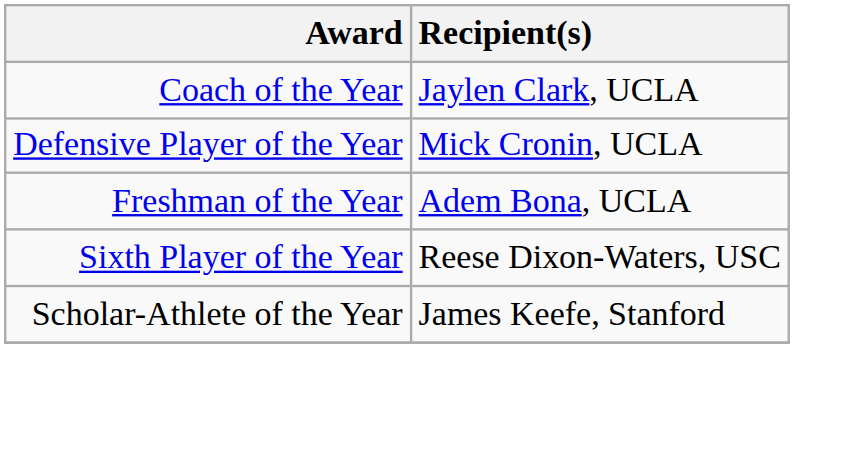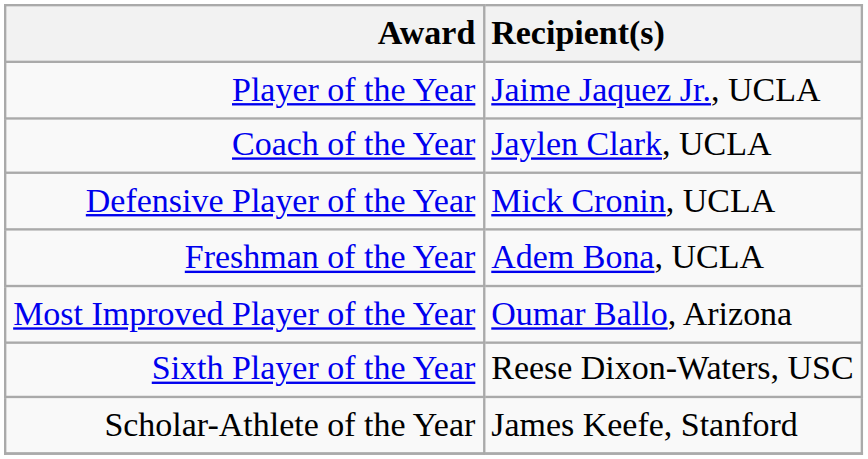+ row: Player of the Year | Jaime Jaquez Jr., UCLA
+ row: Most Improved Player of the Year | Oumar Ballo, Arizona
